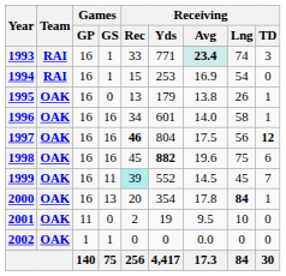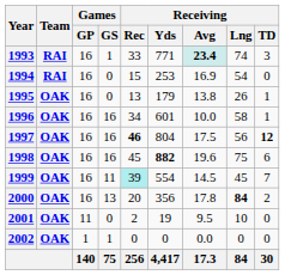1994 | Games / GS: 1 -> 0
1996 | Receiving / Avg: 14.0 -> 10.0
1999 | Receiving / Yds: 552 -> 554
2000 | Receiving / Yds: 354 -> 356
2000 | Receiving / TD: 1 -> 2
